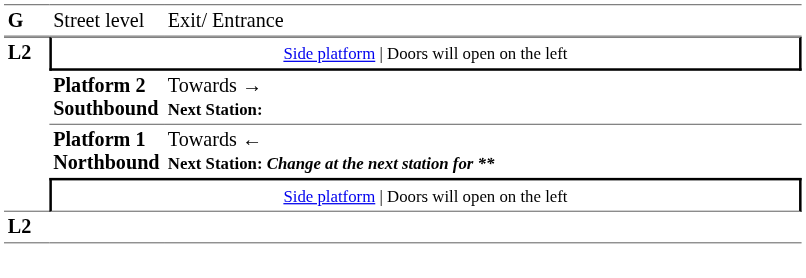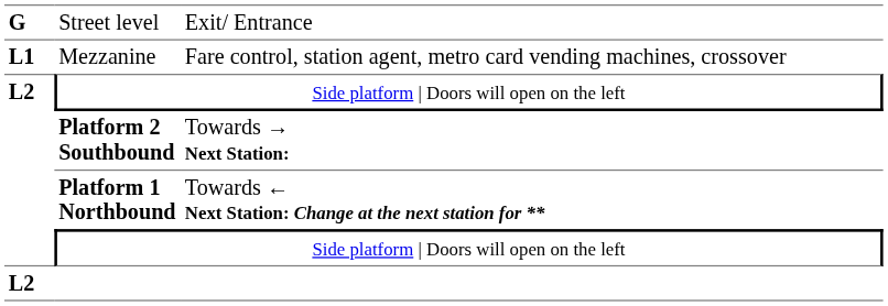+ row: L1 | Mezzanine | Fare control, station agent, metro card vending machines, crossover
